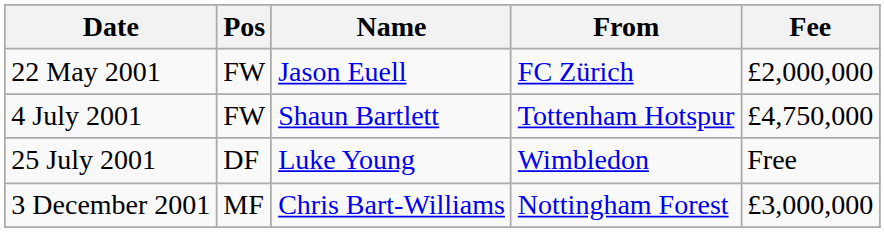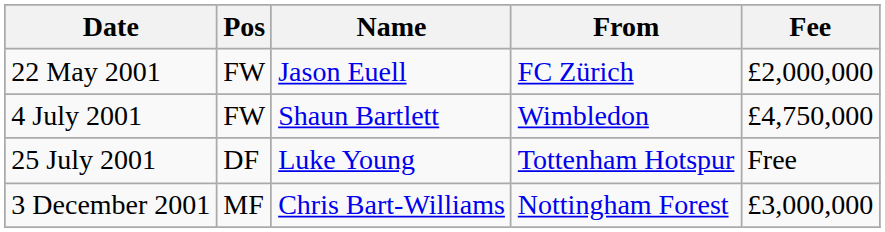4 July 2001 | From: Tottenham Hotspur -> Wimbledon
25 July 2001 | From: Wimbledon -> Tottenham Hotspur
